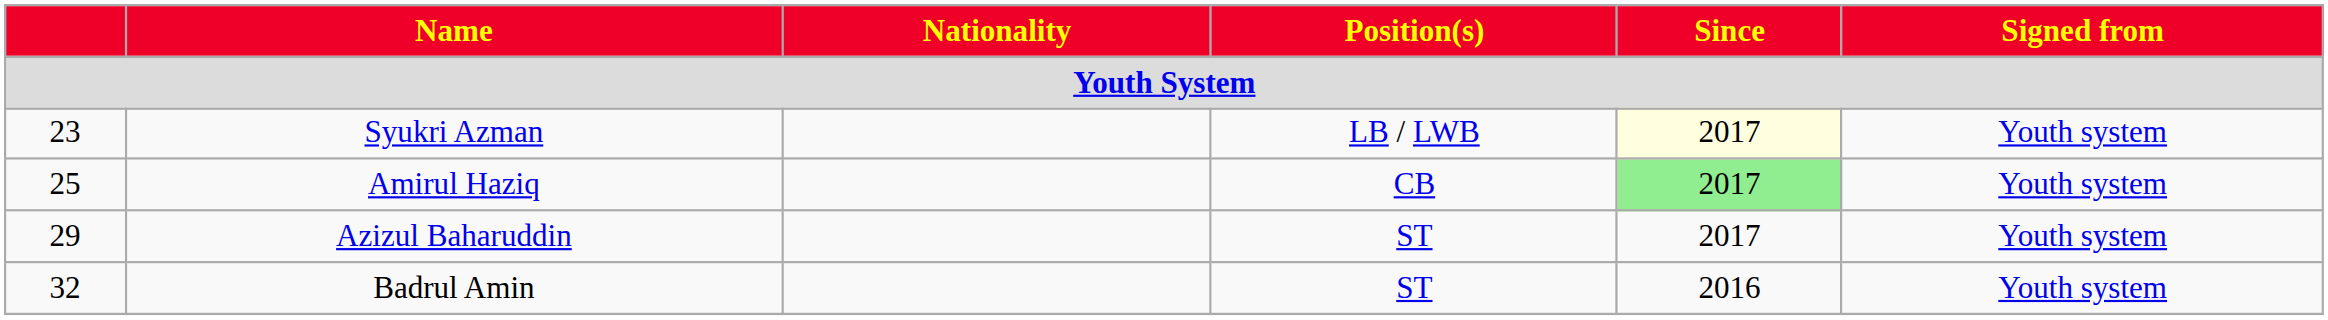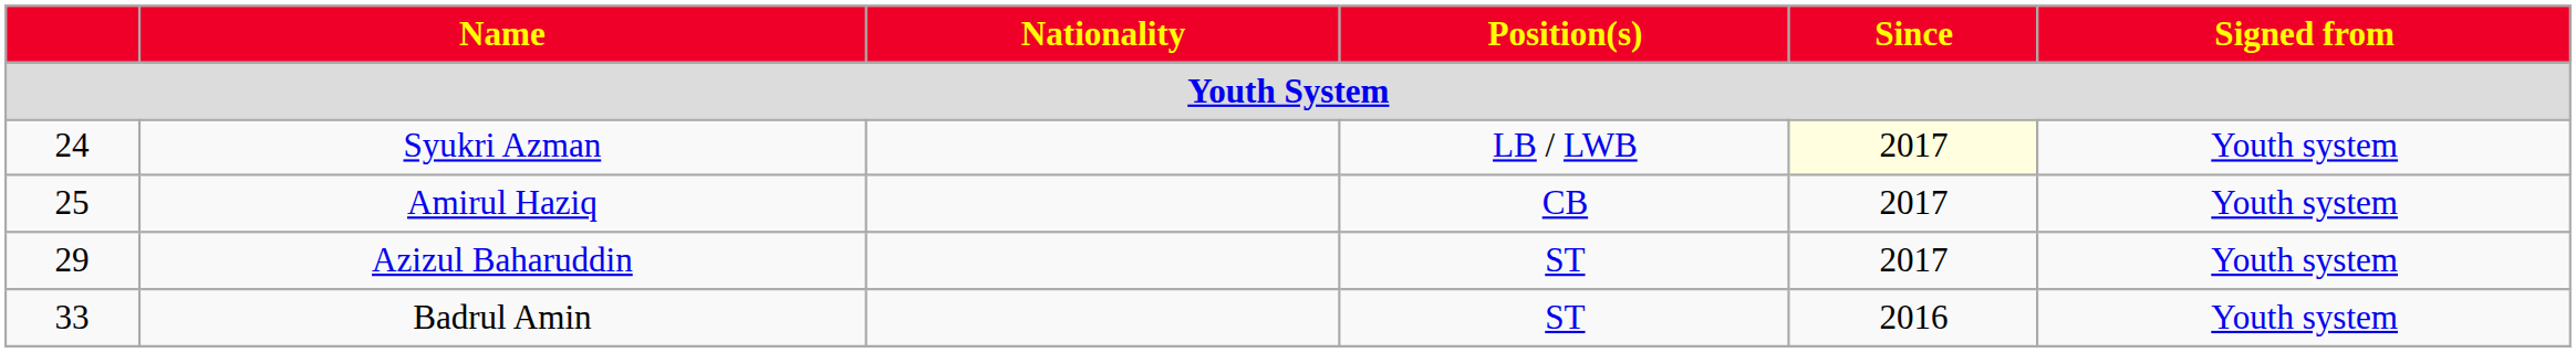Syukri Azman | column 1: 23 -> 24
Amirul Haziq | Since: lightgreen background -> no background
Badrul Amin | column 1: 32 -> 33
